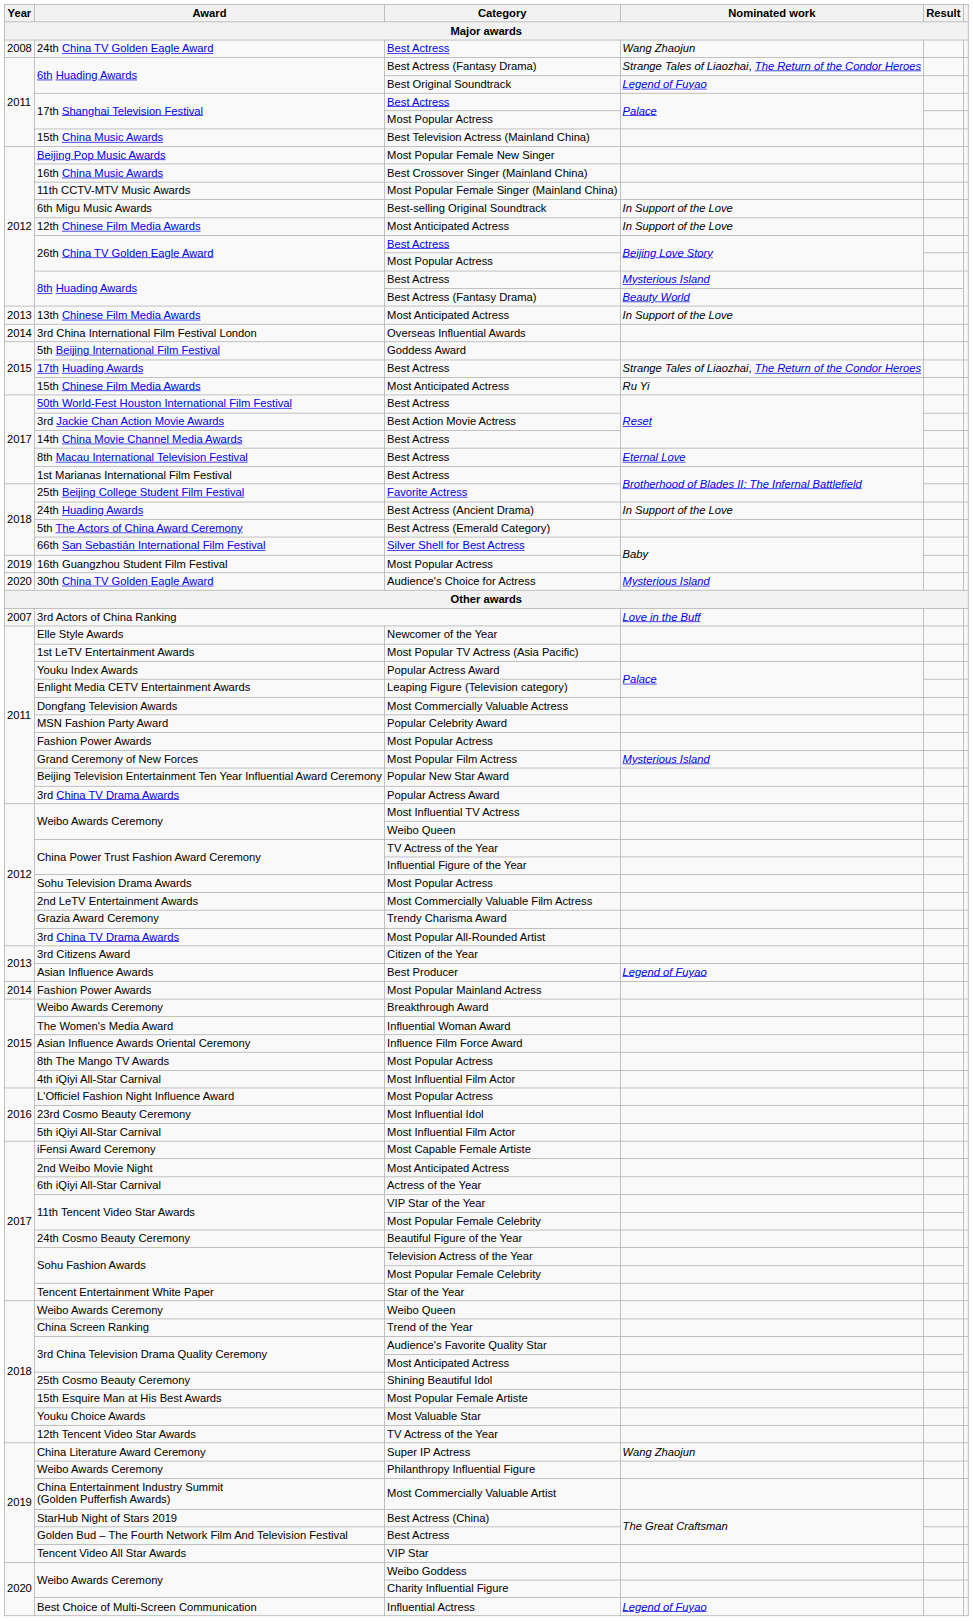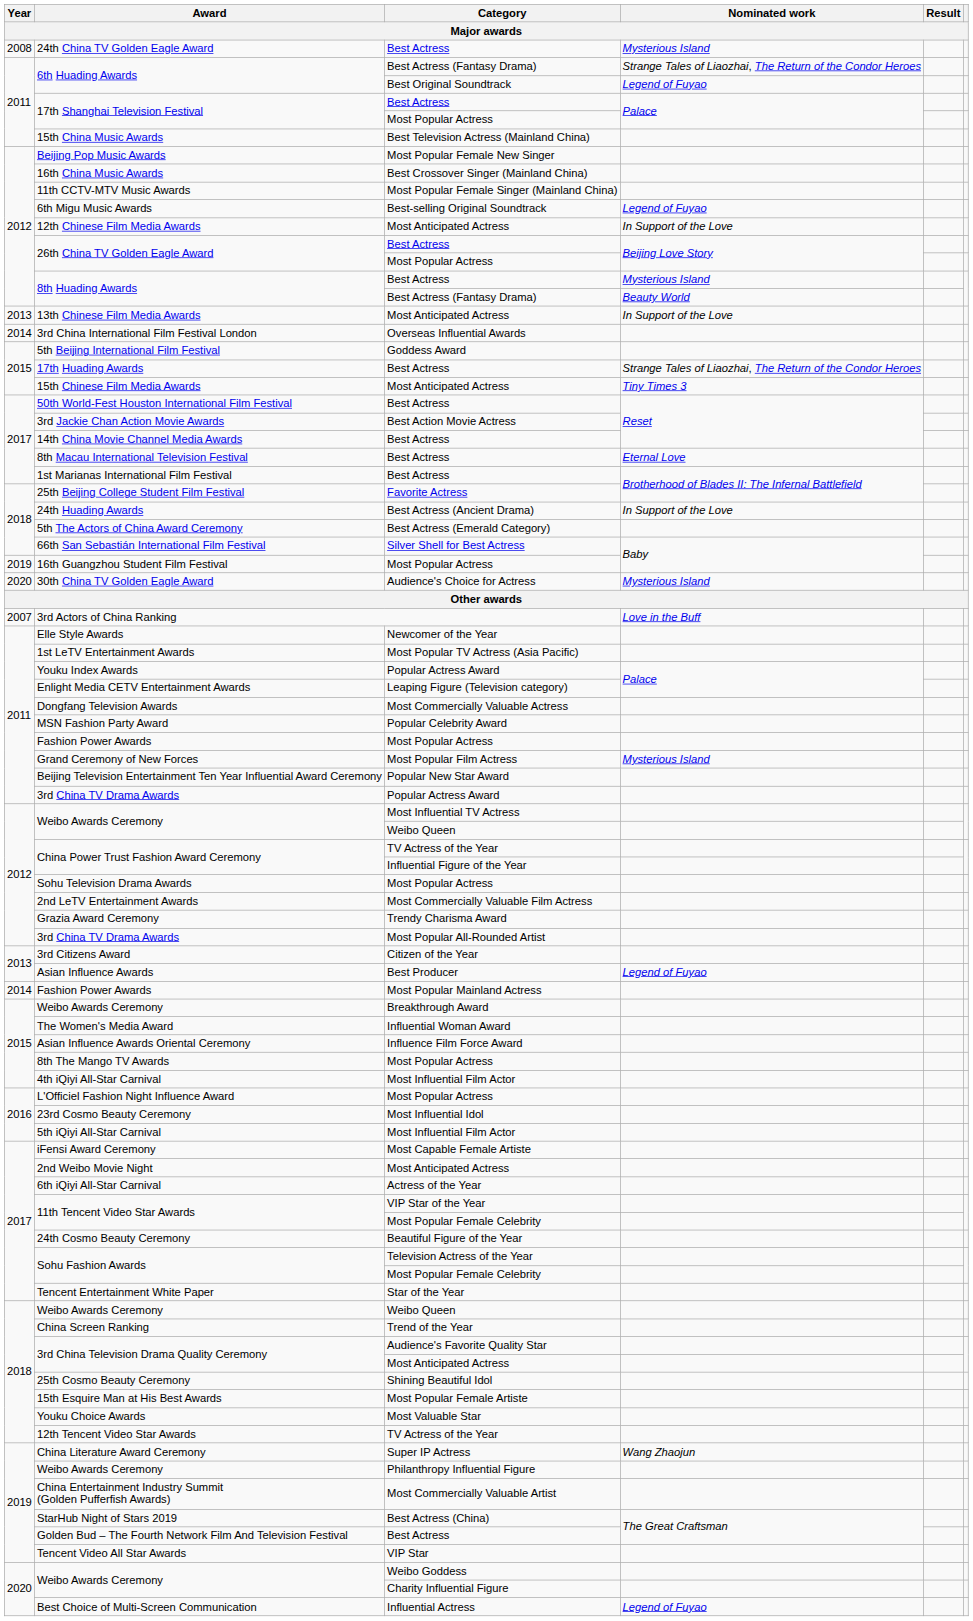24th China TV Golden Eagle Award | Nominated work: Wang Zhaojun -> Mysterious Island
6th Migu Music Awards | Nominated work: In Support of the Love -> Legend of Fuyao
15th Chinese Film Media Awards | Nominated work: Ru Yi -> Tiny Times 3
